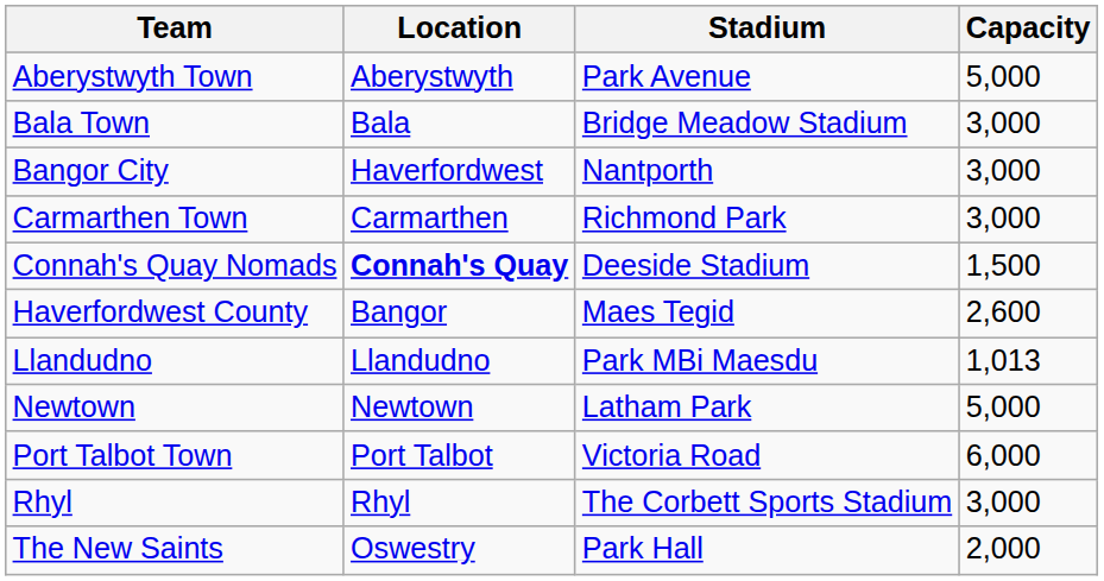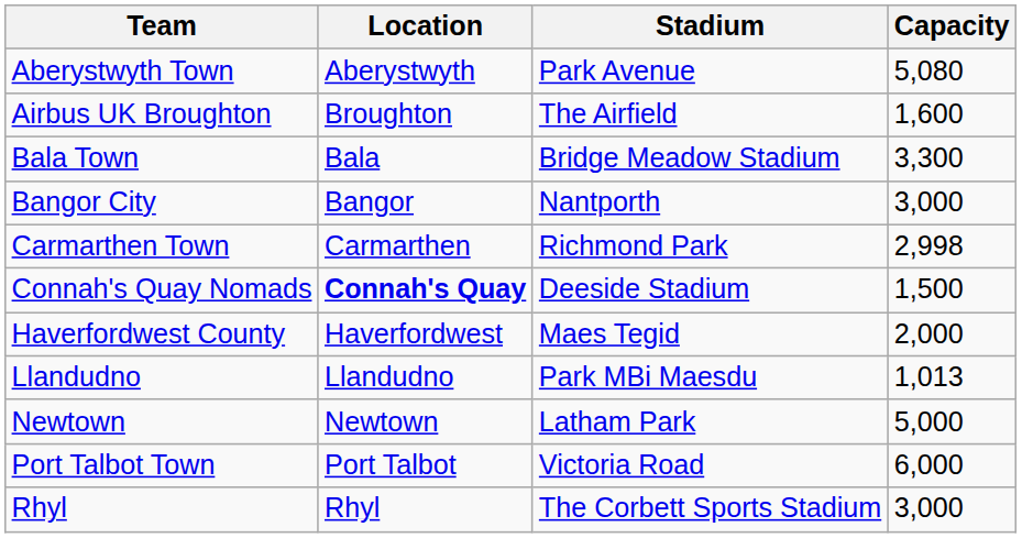Aberystwyth Town | Capacity: 5,000 -> 5,080
+ row: Airbus UK Broughton | Broughton | The Airfield | 1,600
Bala Town | Capacity: 3,000 -> 3,300
Bangor City | Location: Haverfordwest -> Bangor
Carmarthen Town | Capacity: 3,000 -> 2,998
Haverfordwest County | Location: Bangor -> Haverfordwest
Haverfordwest County | Capacity: 2,600 -> 2,000
- row: The New Saints | Oswestry | Park Hall | 2,000
